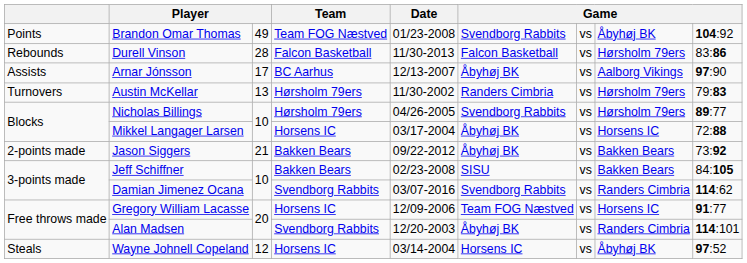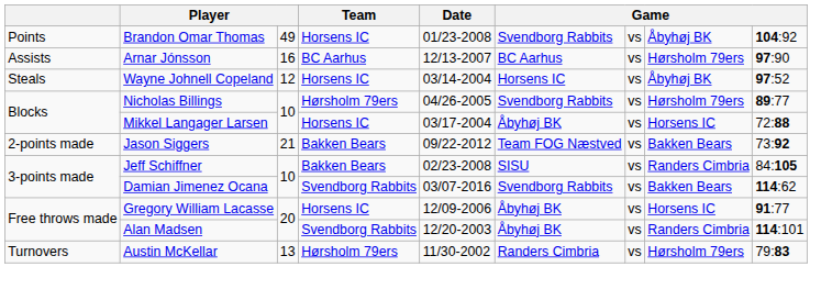Brandon Omar Thomas | Team: Team FOG Næstved -> Horsens IC
- row: Rebounds | Durell Vinson | 28 | Falcon Basketball | 11/30-2013 | Falcon Basketball | vs | Hørsholm 79ers | 83:86
Arnar Jónsson | column 3: 17 -> 16
Arnar Jónsson | column 6: Åbyhøj BK -> BC Aarhus
Arnar Jónsson | column 8: Aalborg Vikings -> Hørsholm 79ers
rows swapped: Wayne Johnell Copeland <-> Austin McKellar
Jason Siggers | column 6: Åbyhøj BK -> Team FOG Næstved
Jeff Schiffner | column 8: Bakken Bears -> Randers Cimbria
Damian Jimenez Ocana | column 8: Randers Cimbria -> Bakken Bears
Gregory William Lacasse | column 6: Team FOG Næstved -> Åbyhøj BK
